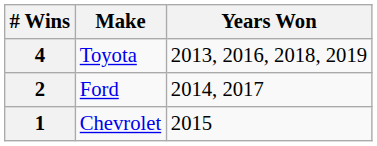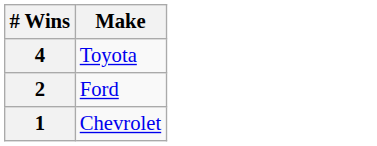- column: Years Won | 2013, 2016, 2018, 2019 | 2014, 2017 | 2015
